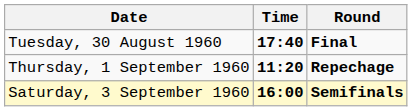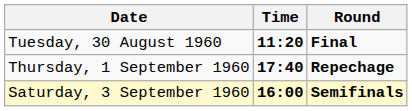Tuesday, 30 August 1960 | Time: 17:40 -> 11:20
Thursday, 1 September 1960 | Time: 11:20 -> 17:40
